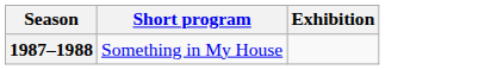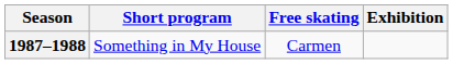+ column: Free skating | Carmen
